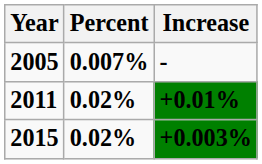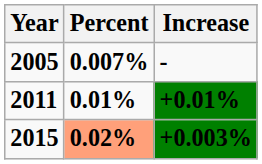2011 | Percent: 0.02% -> 0.01%
2015 | Percent: no background -> lightsalmon background
